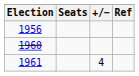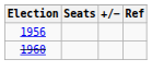- row: 1961 | 4
